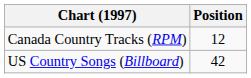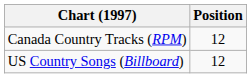US Country Songs (Billboard) | Position: 42 -> 12
